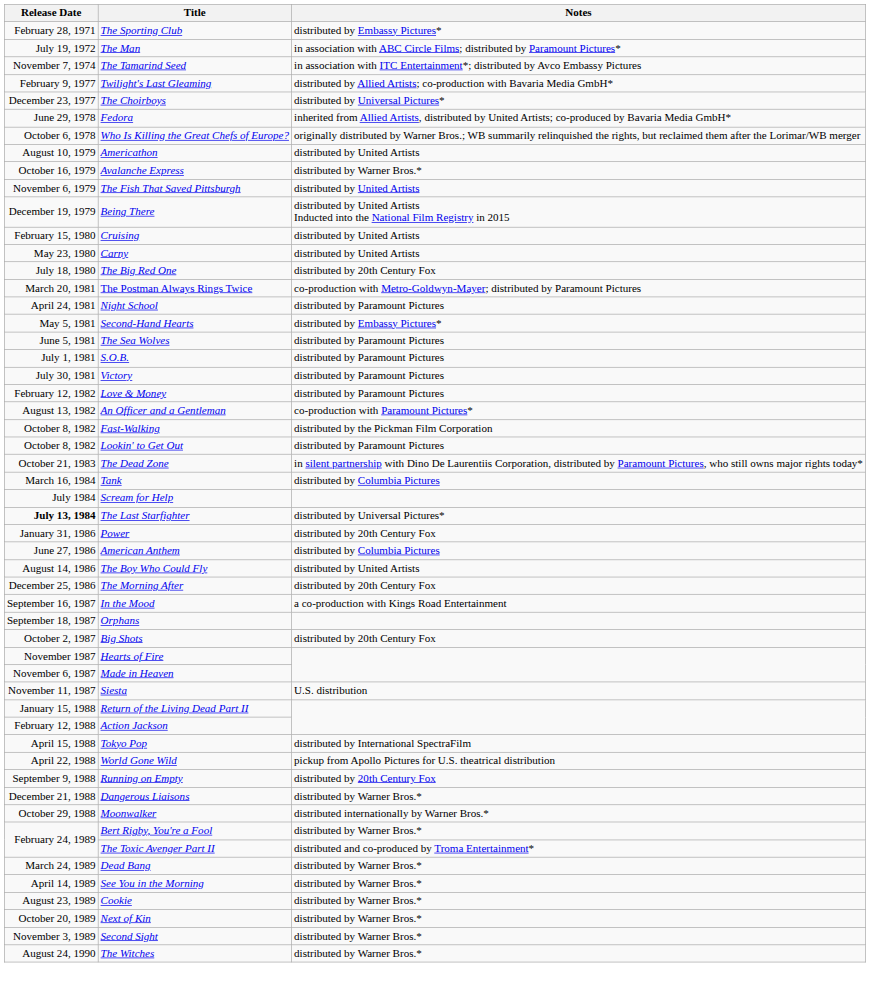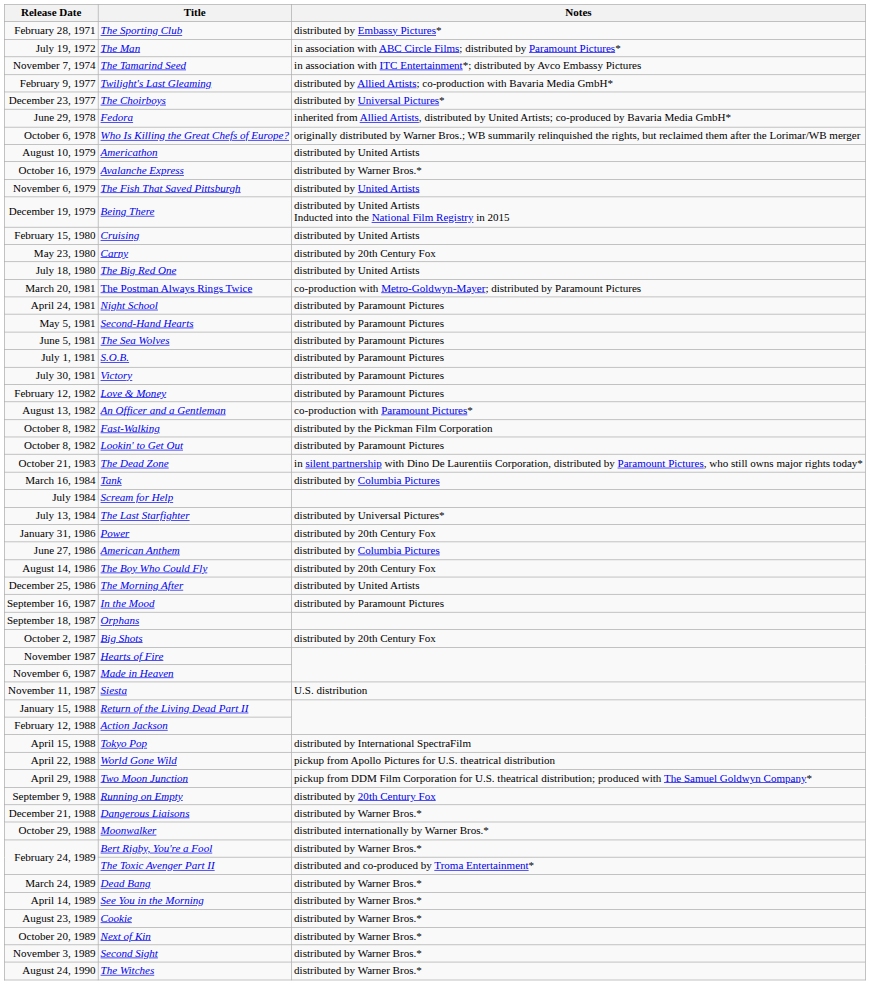Carny | Notes: distributed by United Artists -> distributed by 20th Century Fox
The Big Red One | Notes: distributed by 20th Century Fox -> distributed by United Artists
Second-Hand Hearts | Notes: distributed by Embassy Pictures* -> distributed by Paramount Pictures
The Last Starfighter | Release Date: bold -> normal
The Boy Who Could Fly | Notes: distributed by United Artists -> distributed by 20th Century Fox
The Morning After | Notes: distributed by 20th Century Fox -> distributed by United Artists
In the Mood | Notes: a co-production with Kings Road Entertainment -> distributed by Paramount Pictures
+ row: April 29, 1988 | Two Moon Junction | pickup from DDM Film Corporation for U.S. theatrical distribution; produced with The Samuel Goldwyn Company*
